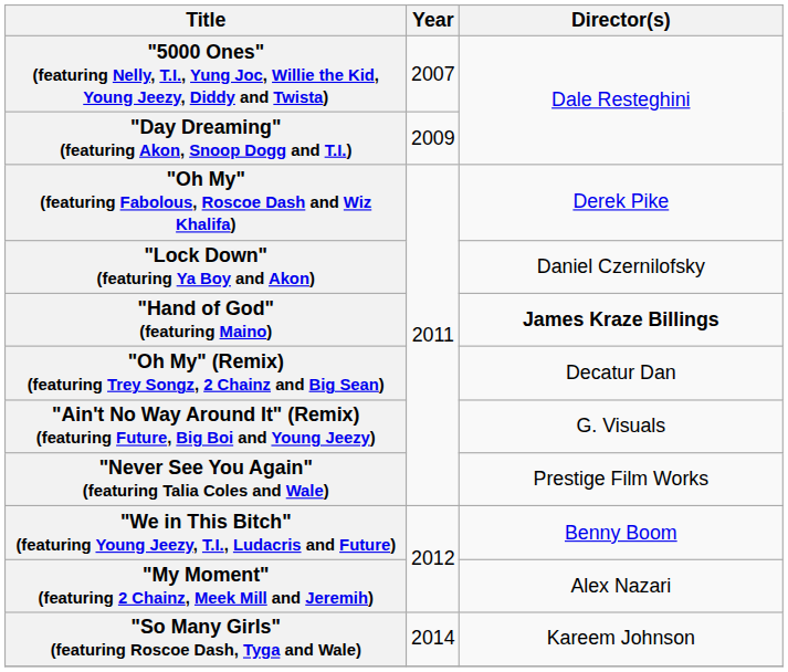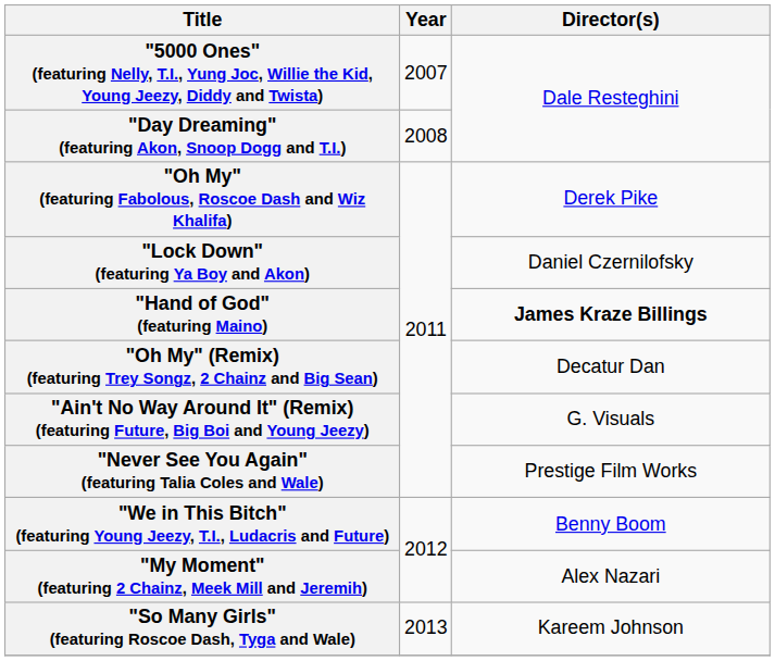"Day Dreaming" (featuring Akon, Snoop Dogg and T.I.) | Year: 2009 -> 2008
"So Many Girls" (featuring Roscoe Dash, Tyga and Wale) | Year: 2014 -> 2013
